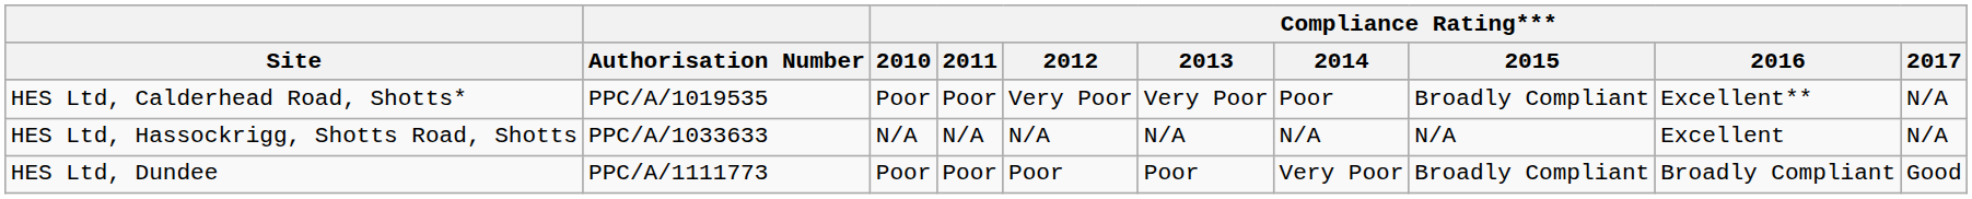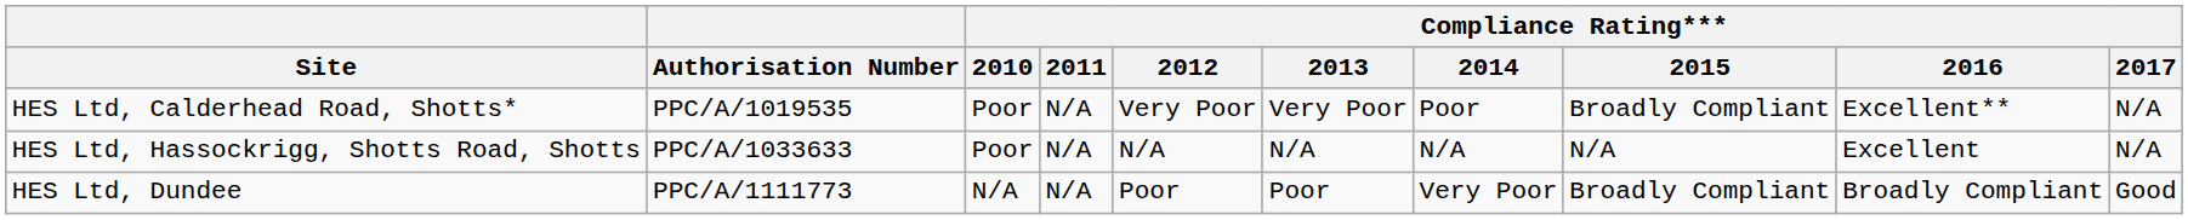HES Ltd, Calderhead Road, Shotts* | Compliance Rating*** / 2011: Poor -> N/A
HES Ltd, Hassockrigg, Shotts Road, Shotts | Compliance Rating*** / 2010: N/A -> Poor
HES Ltd, Dundee | Compliance Rating*** / 2010: Poor -> N/A
HES Ltd, Dundee | Compliance Rating*** / 2011: Poor -> N/A
